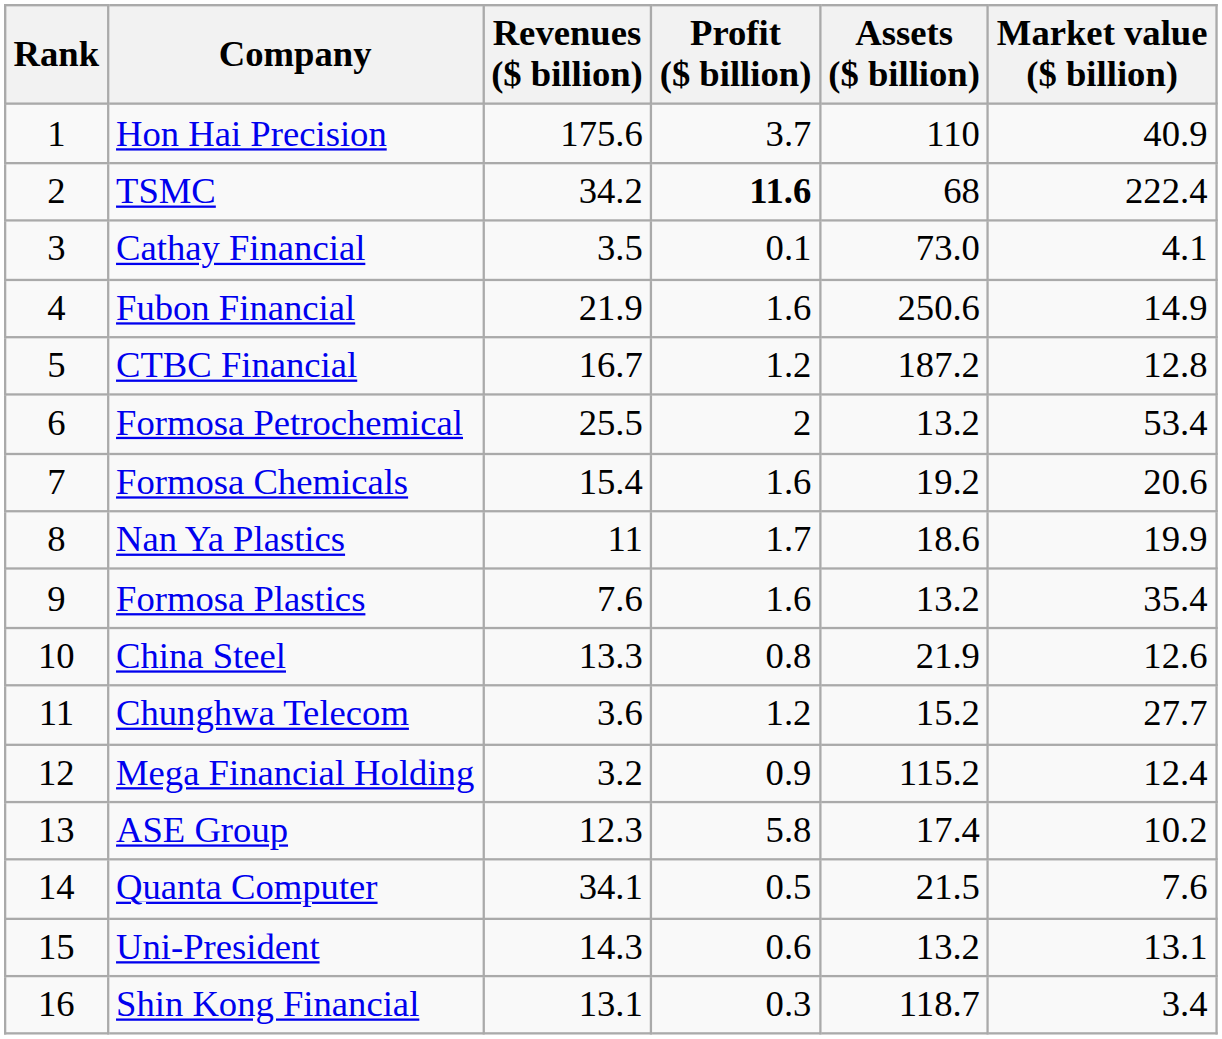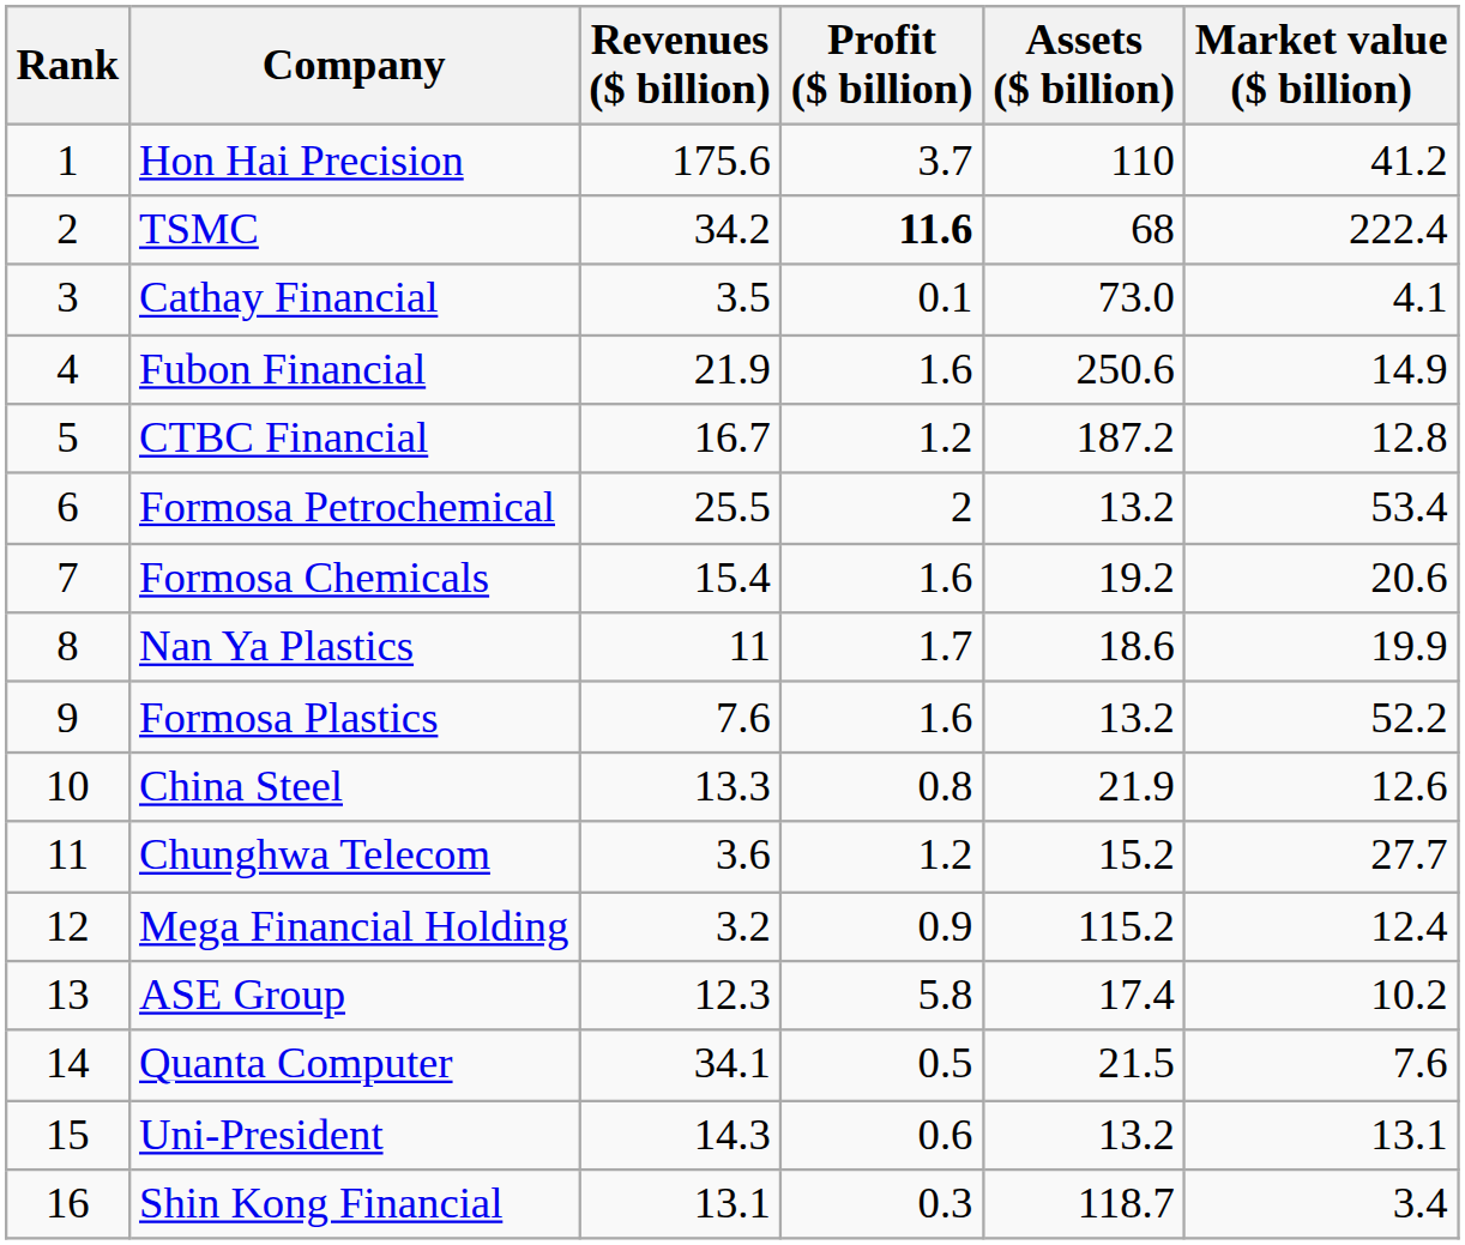Hon Hai Precision | Market value ($ billion): 40.9 -> 41.2
Formosa Plastics | Market value ($ billion): 35.4 -> 52.2
